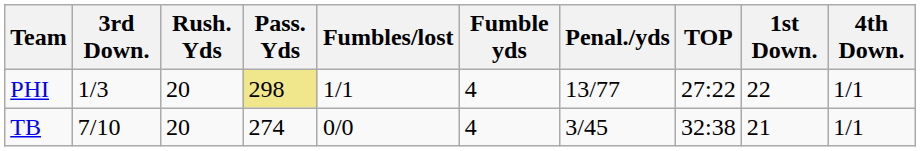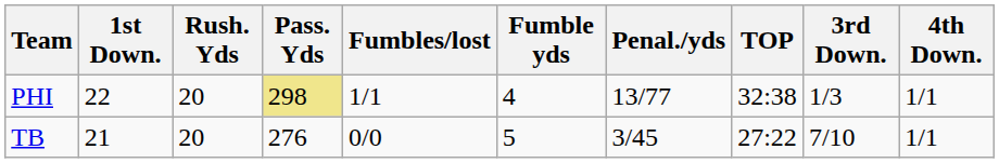columns swapped: 1st Down. <-> 3rd Down.
PHI | TOP: 27:22 -> 32:38
TB | Pass. Yds: 274 -> 276
TB | Fumble yds: 4 -> 5
TB | TOP: 32:38 -> 27:22
